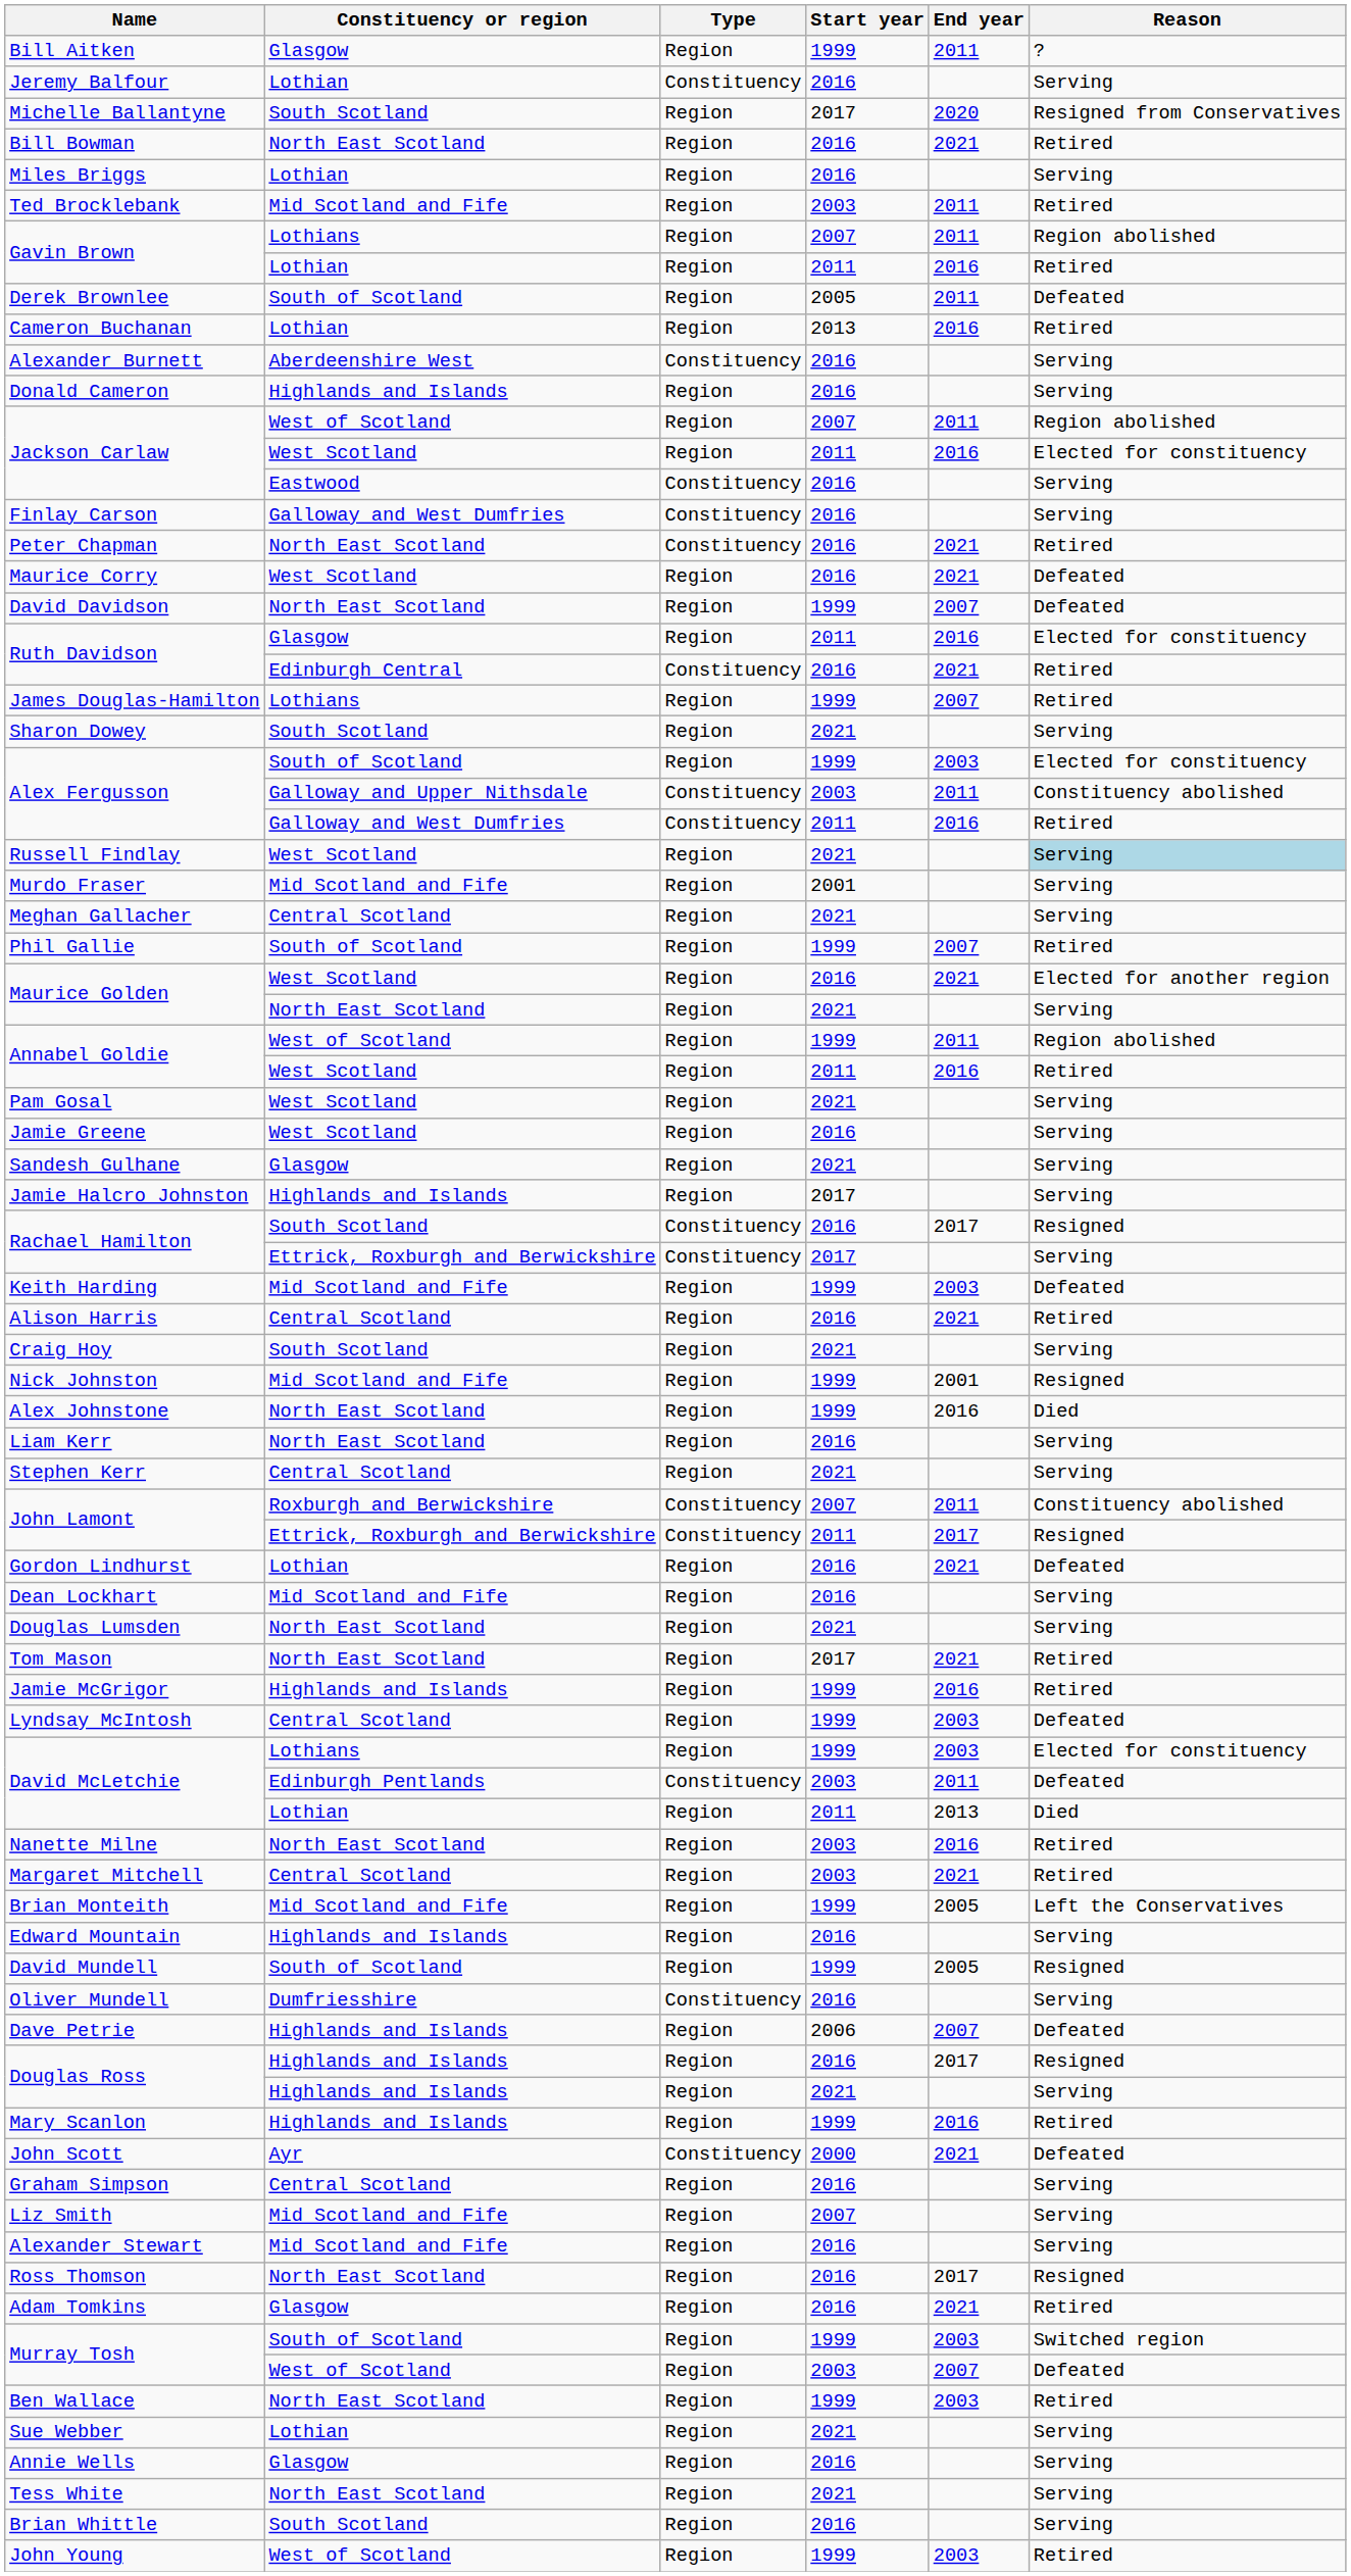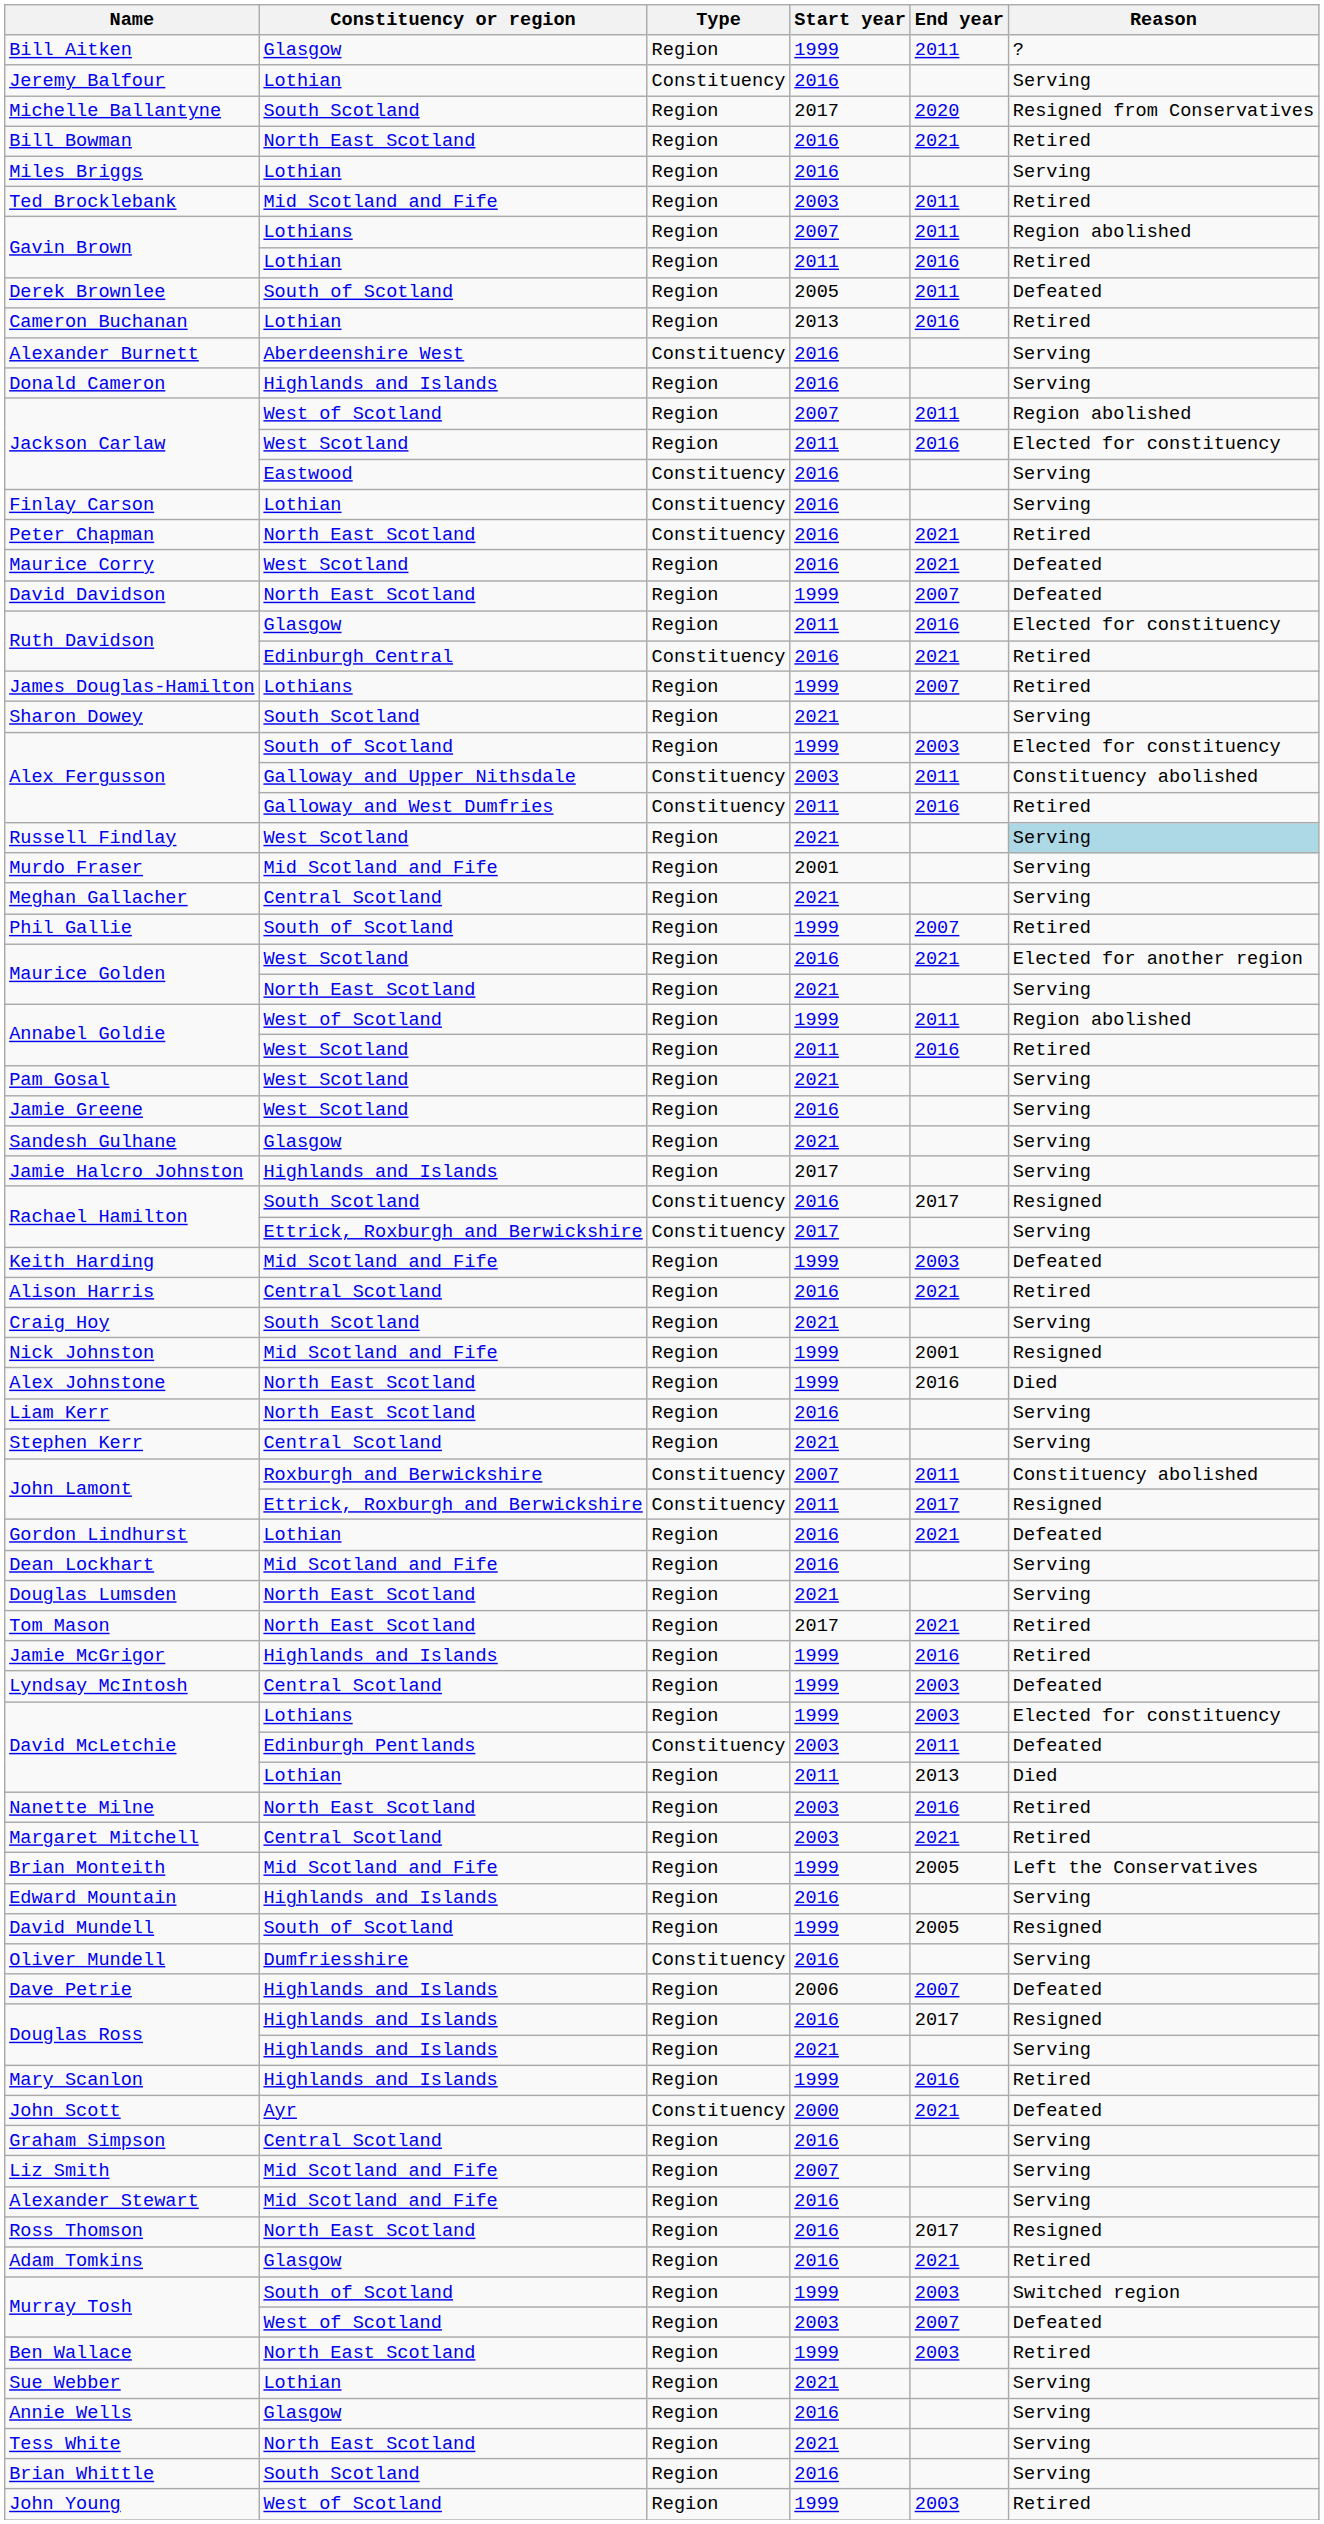Finlay Carson | Constituency or region: Galloway and West Dumfries -> Lothian
